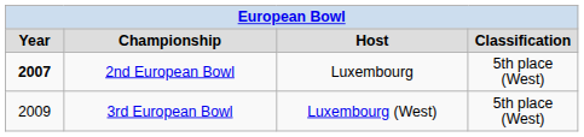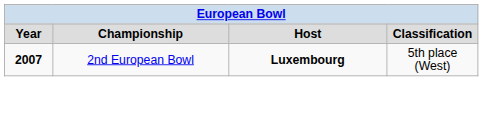2nd European Bowl | column 3: normal -> bold
- row: 2009 | 3rd European Bowl | Luxembourg (West) | 5th place (West)
